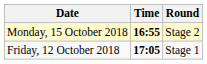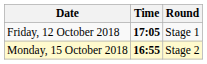rows swapped: Friday, 12 October 2018 <-> Monday, 15 October 2018
